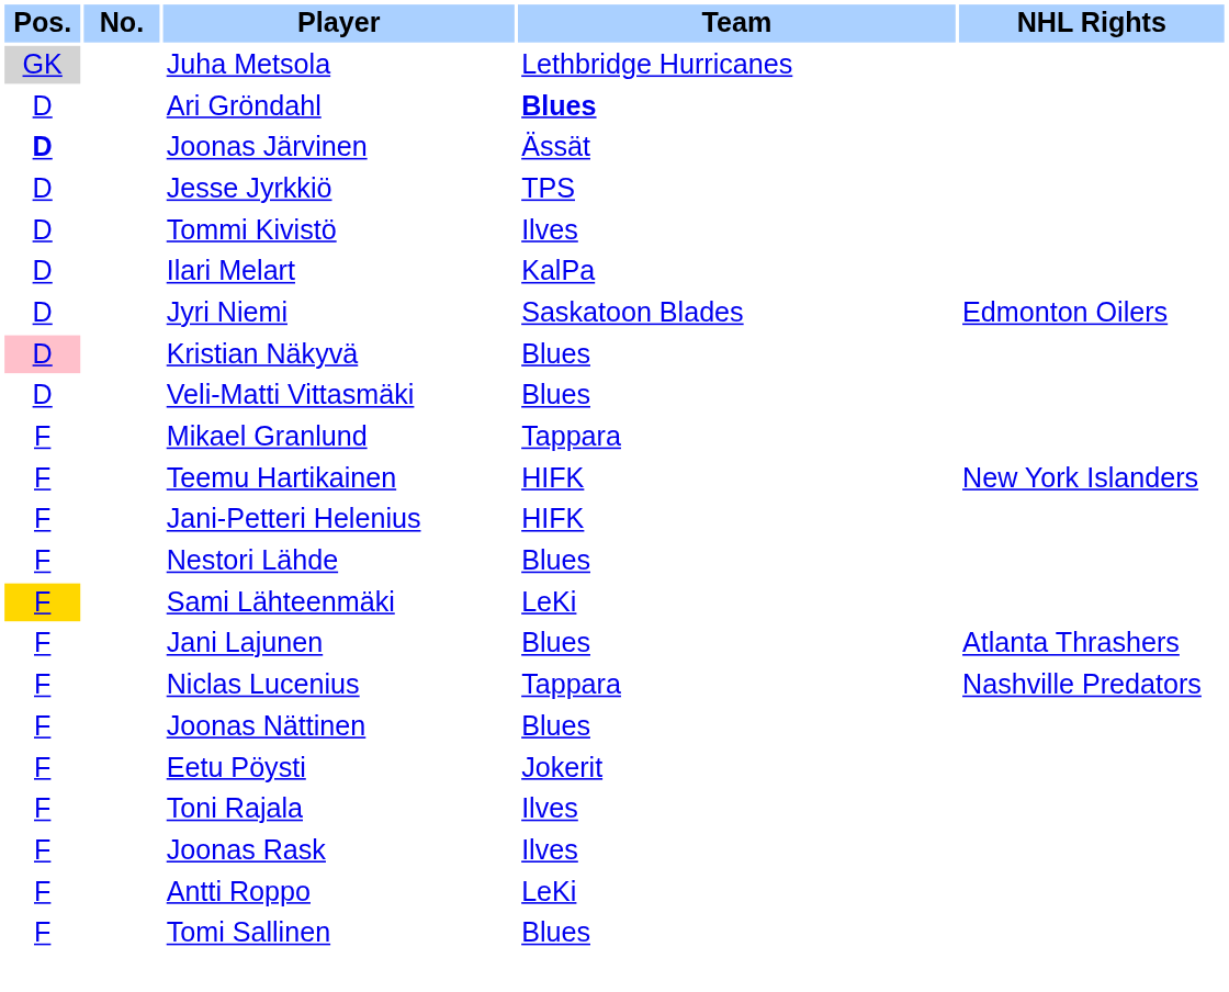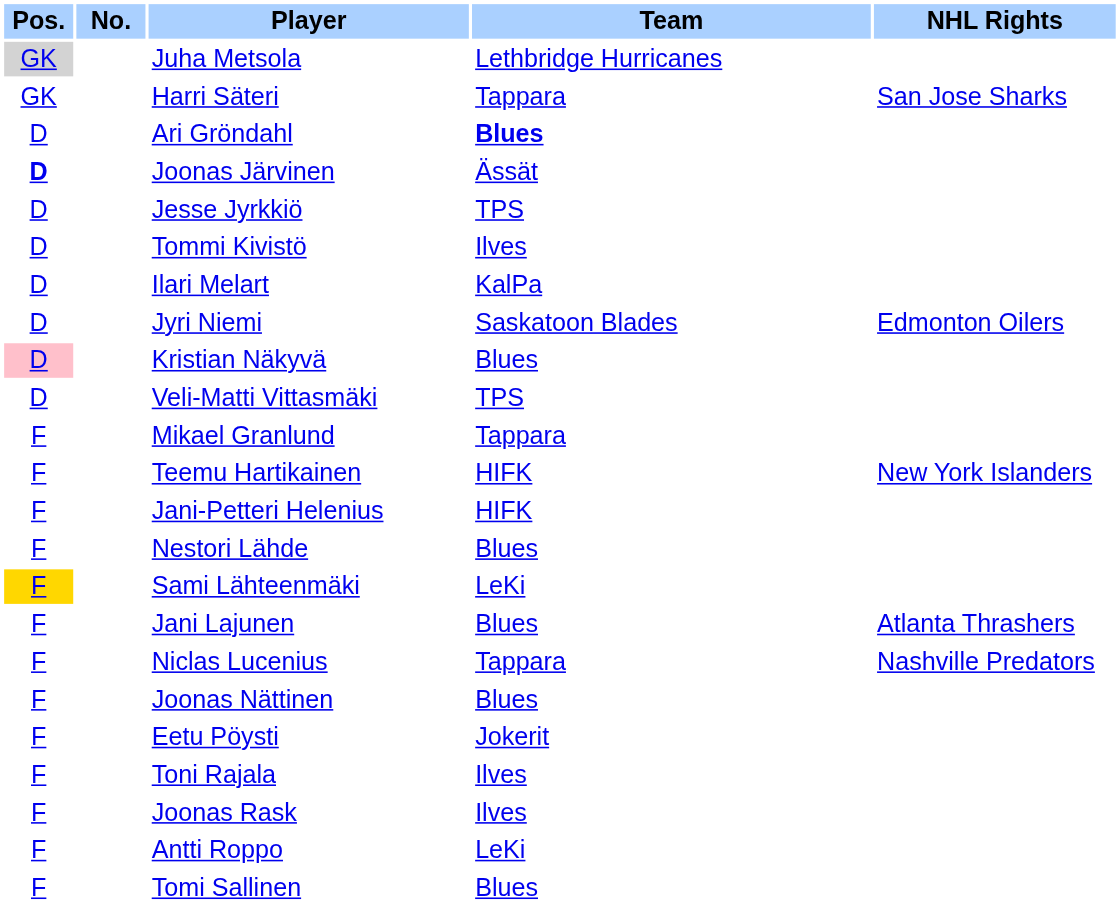+ row: GK | Harri Säteri | Tappara | San Jose Sharks
Veli-Matti Vittasmäki | Team: Blues -> TPS
